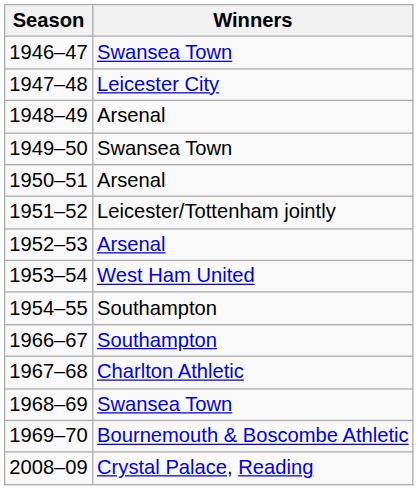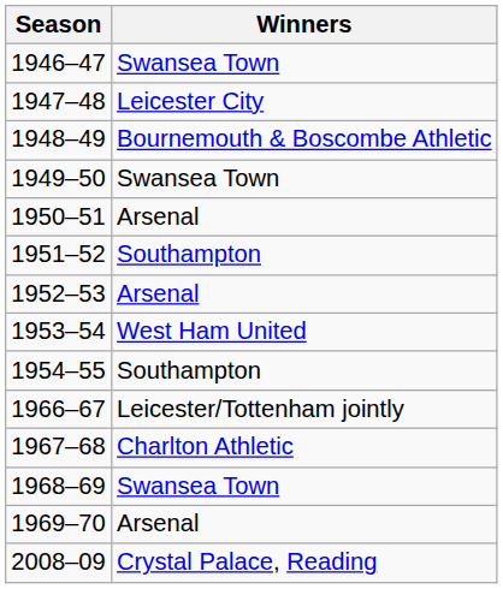1948–49 | Winners: Arsenal -> Bournemouth & Boscombe Athletic
1951–52 | Winners: Leicester/Tottenham jointly -> Southampton
1966–67 | Winners: Southampton -> Leicester/Tottenham jointly
1969–70 | Winners: Bournemouth & Boscombe Athletic -> Arsenal
